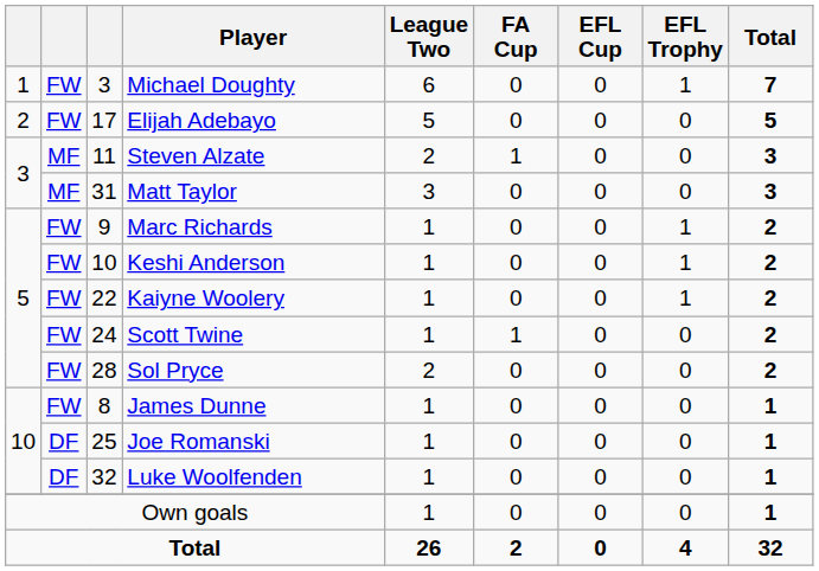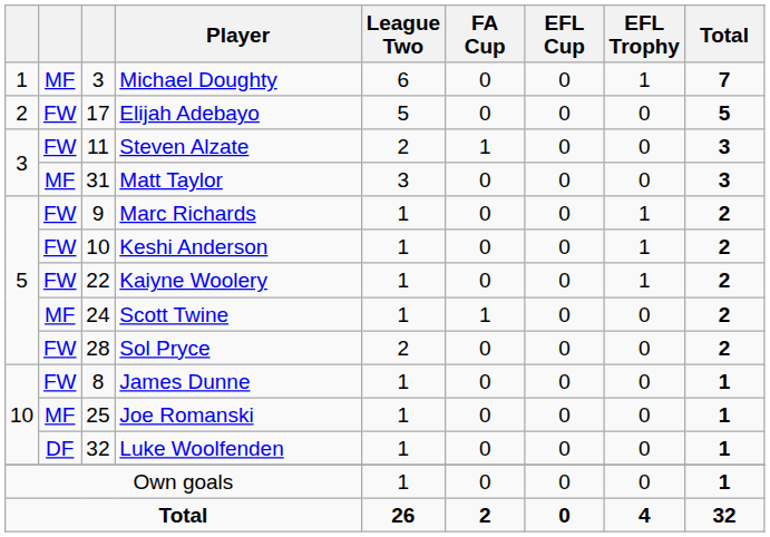Michael Doughty | column 2: FW -> MF
Steven Alzate | column 2: MF -> FW
Scott Twine | column 2: FW -> MF
Joe Romanski | column 2: DF -> MF
